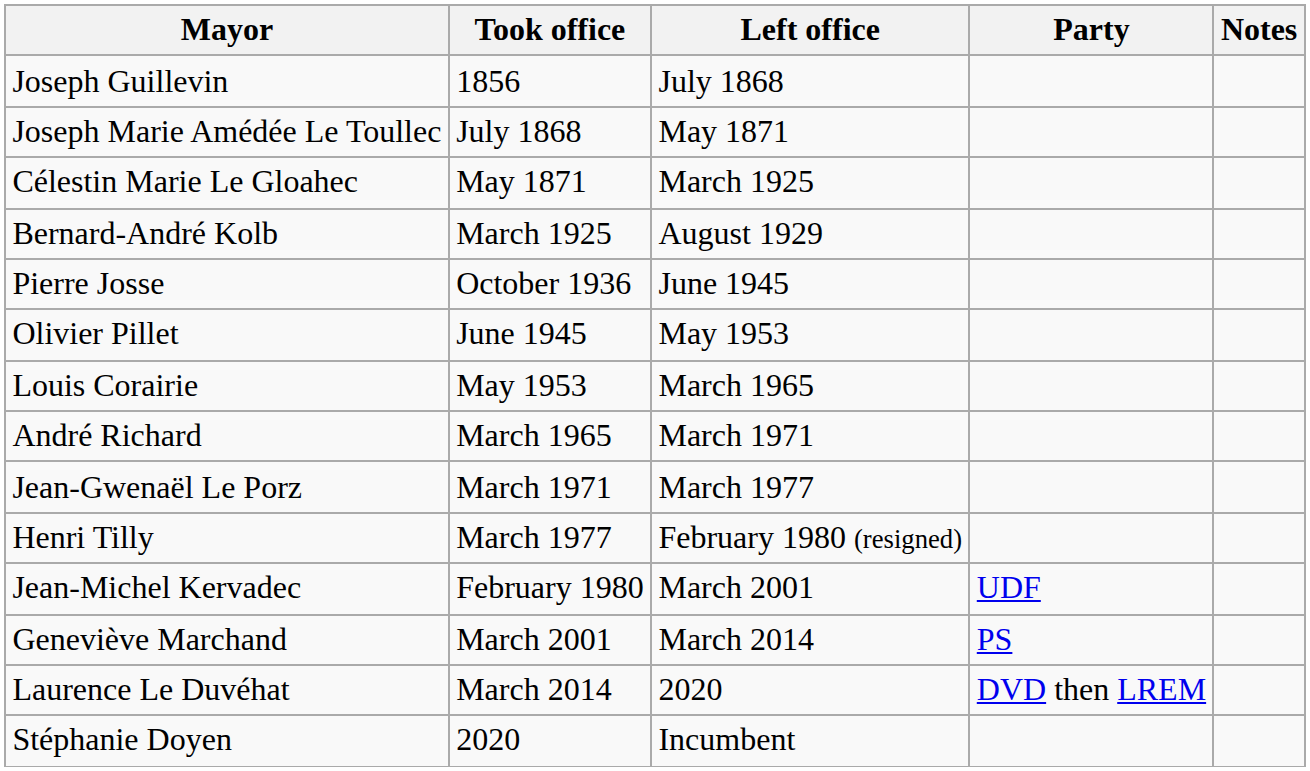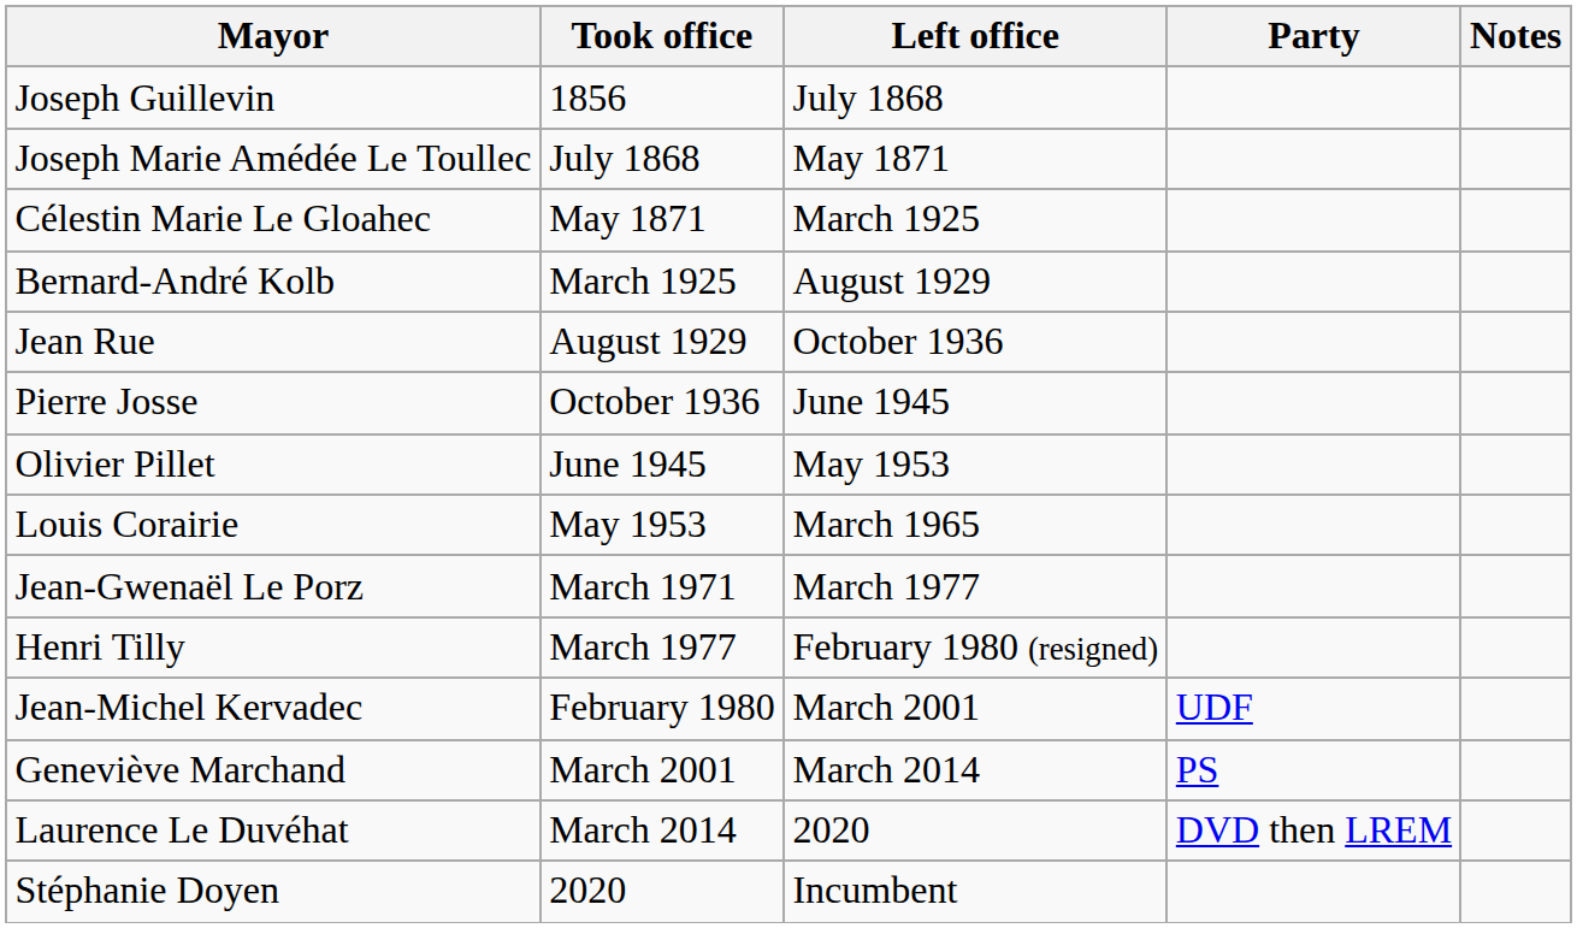+ row: Jean Rue | August 1929 | October 1936
- row: André Richard | March 1965 | March 1971
